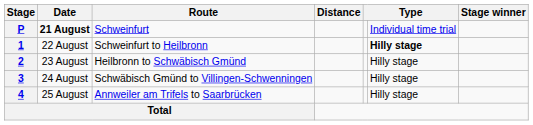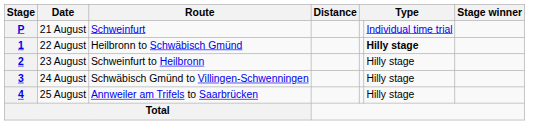P | Date: bold -> normal
1 | Route: Schweinfurt to Heilbronn -> Heilbronn to Schwäbisch Gmünd
2 | Route: Heilbronn to Schwäbisch Gmünd -> Schweinfurt to Heilbronn
